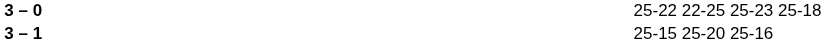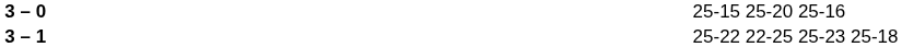3 – 0 | column 4: 25-22 22-25 25-23 25-18 -> 25-15 25-20 25-16
3 – 1 | column 4: 25-15 25-20 25-16 -> 25-22 22-25 25-23 25-18
